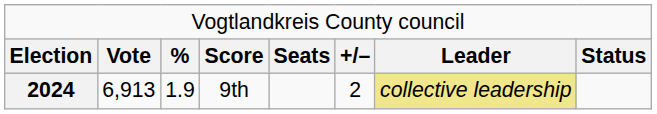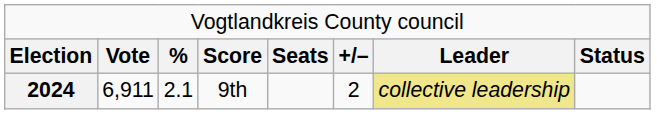2024 | column 2: 6,913 -> 6,911
2024 | column 3: 1.9 -> 2.1
